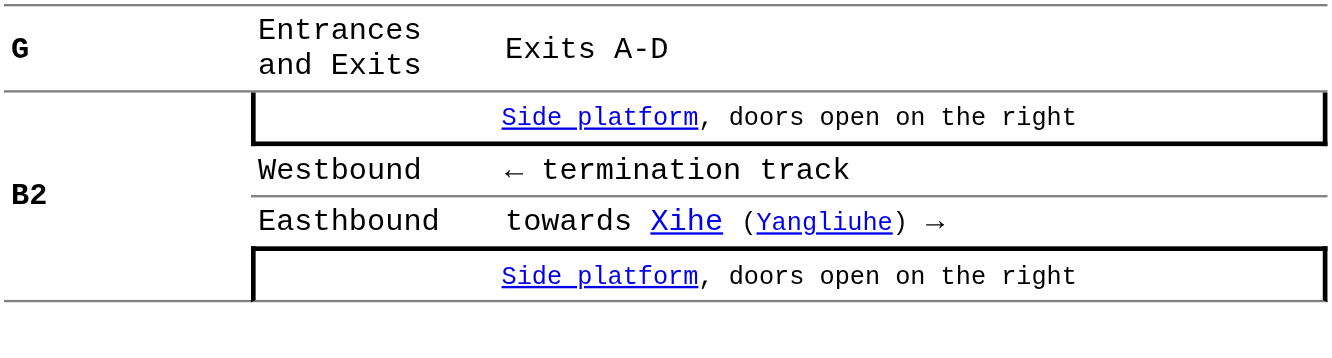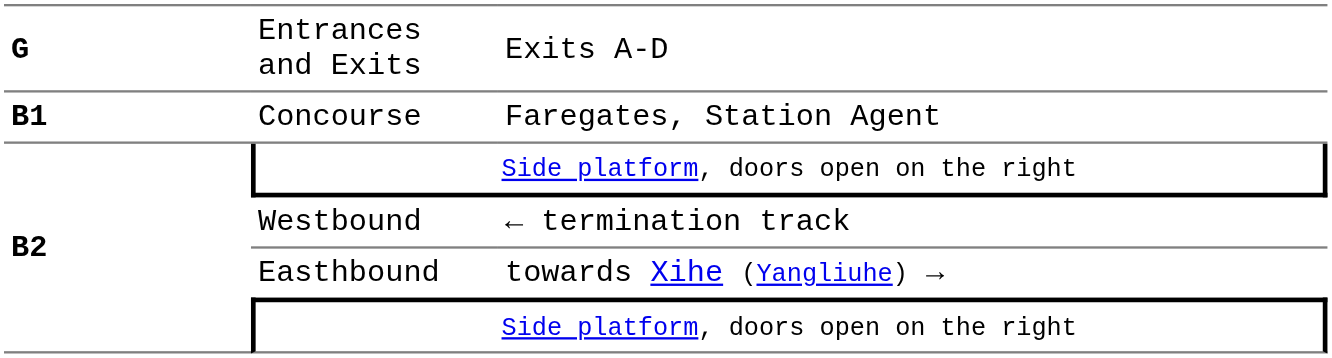+ row: B1 | Concourse | Faregates, Station Agent
